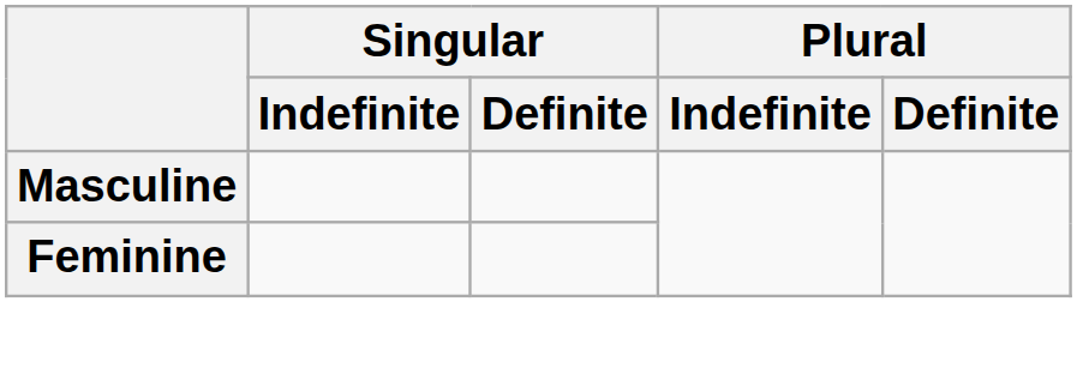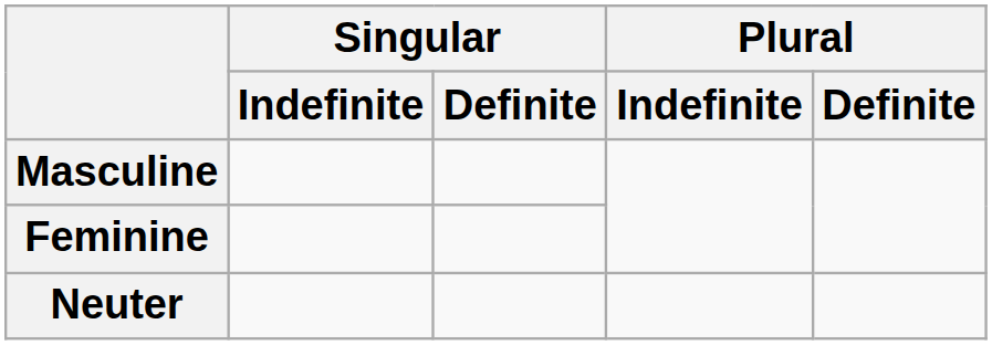+ row: Neuter
